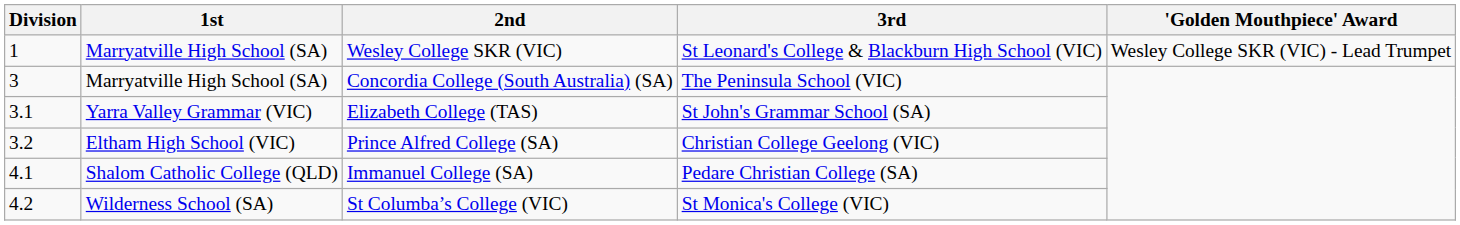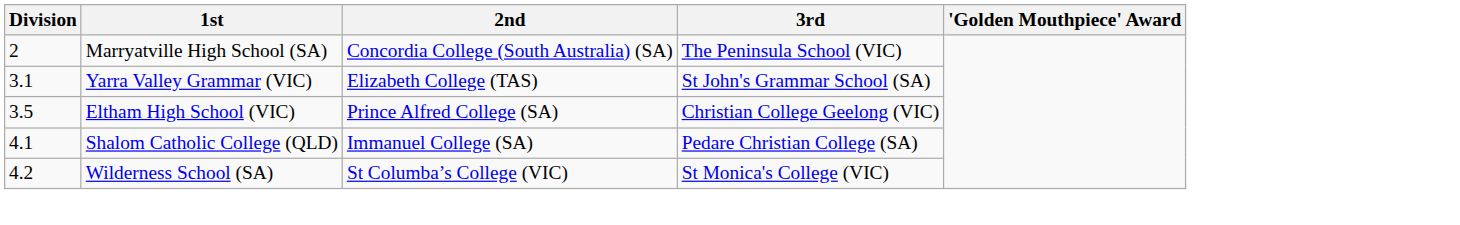- row: 1 | Marryatville High School (SA) | Wesley College SKR (VIC) | St Leonard's College & Blackburn High School (VIC) | Wesley College SKR (VIC) - Lead Trumpet
Concordia College (South Australia) (SA) | Division: 3 -> 2
Prince Alfred College (SA) | Division: 3.2 -> 3.5
